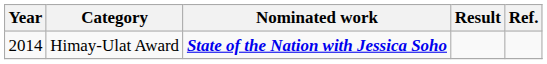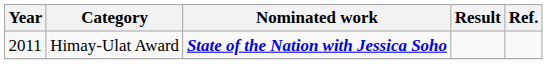Himay-Ulat Award | Year: 2014 -> 2011
